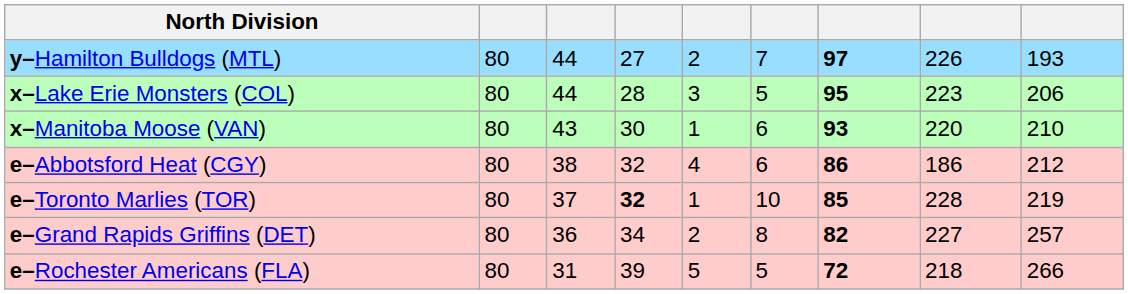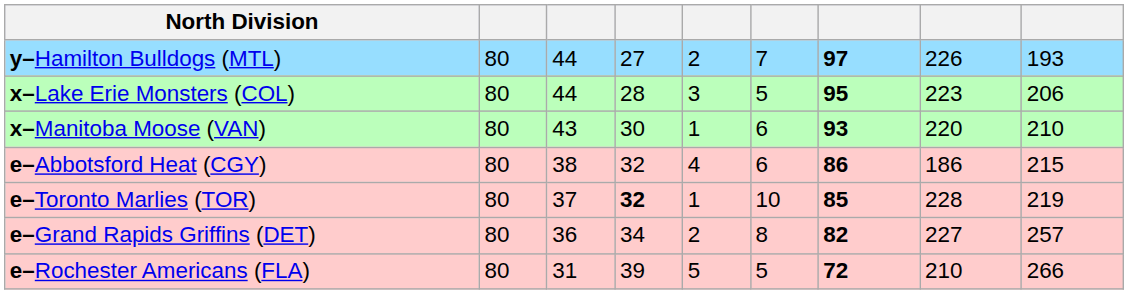e–Abbotsford Heat (CGY) | column 9: 212 -> 215
e–Rochester Americans (FLA) | column 8: 218 -> 210
